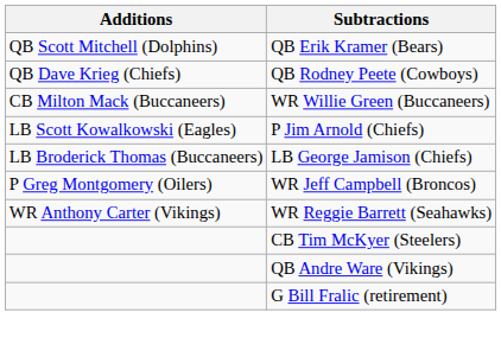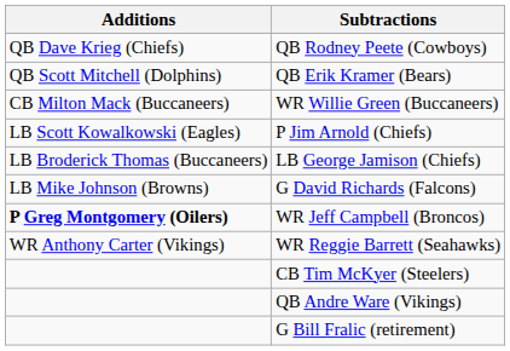rows swapped: QB Erik Kramer (Bears) <-> QB Rodney Peete (Cowboys)
+ row: LB Mike Johnson (Browns) | G David Richards (Falcons)
WR Jeff Campbell (Broncos) | Additions: normal -> bold
